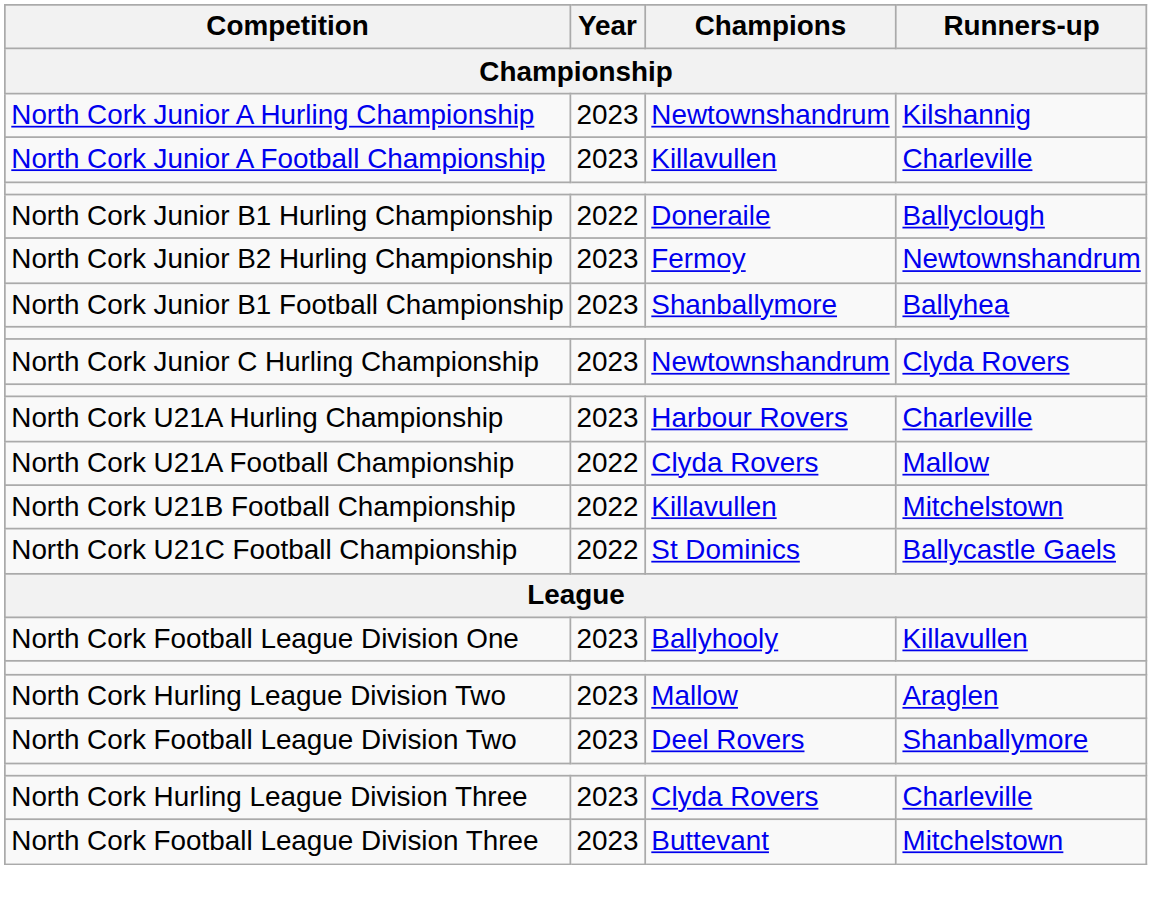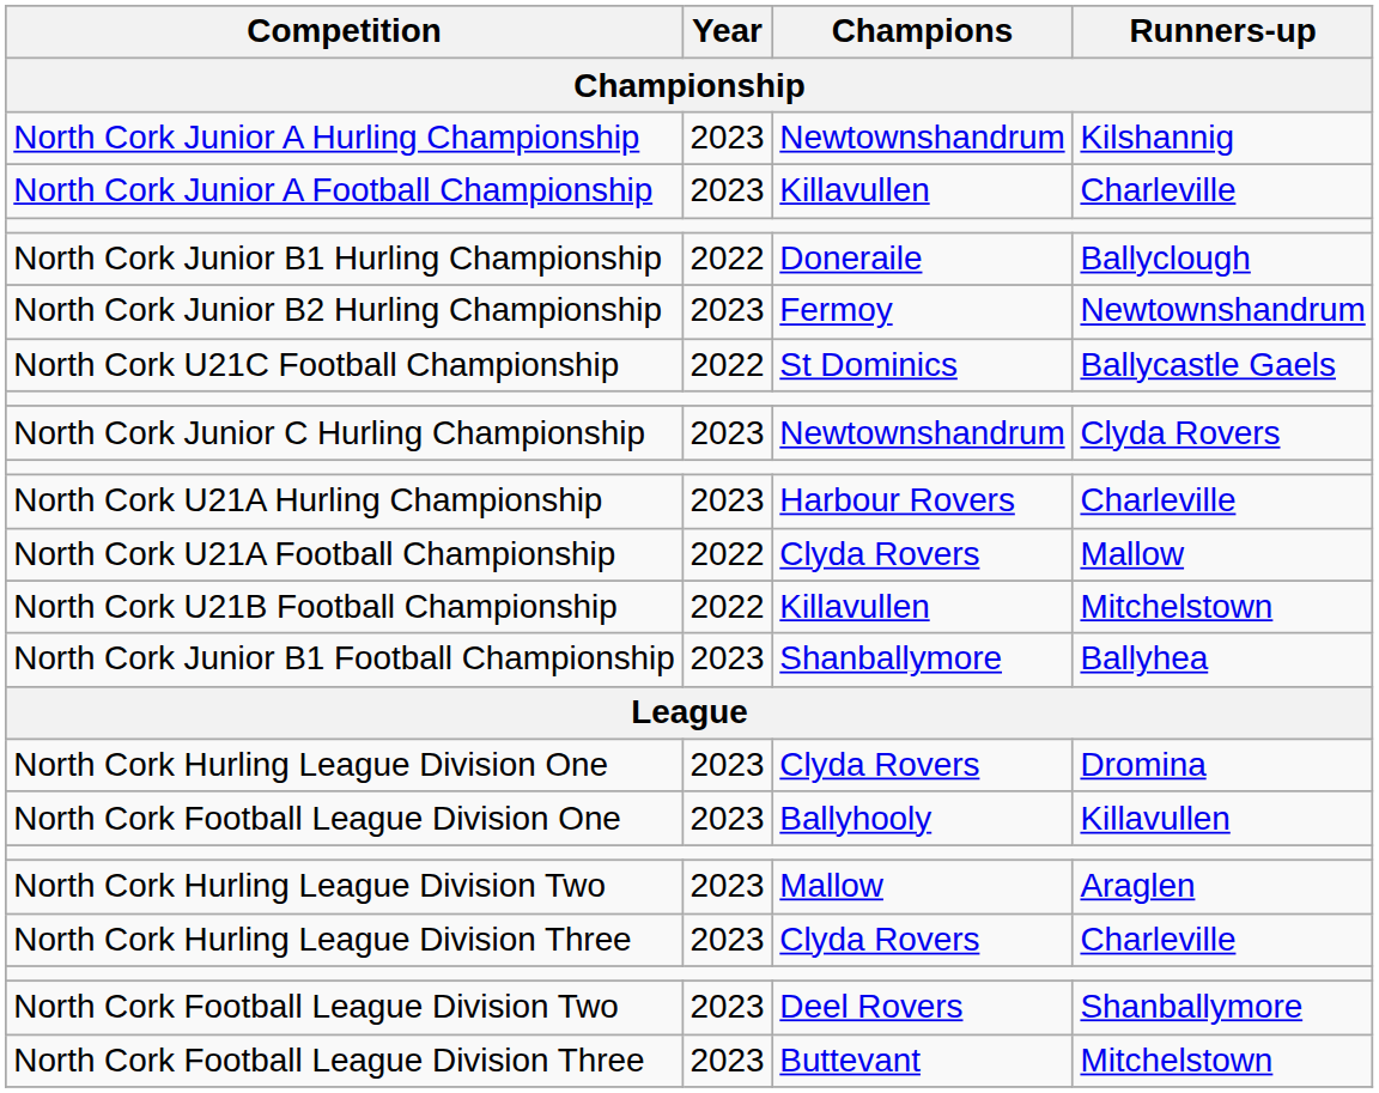rows swapped: North Cork Junior B1 Football Championship <-> North Cork U21C Football Championship
+ row: North Cork Hurling League Division One | 2023 | Clyda Rovers | Dromina
rows swapped: North Cork Football League Division Two <-> North Cork Hurling League Division Three
